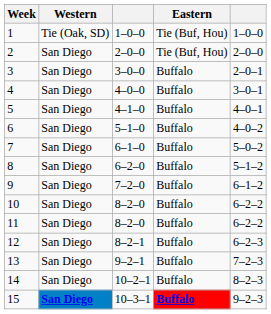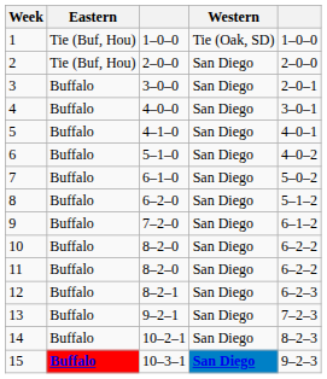columns swapped: Eastern <-> Western
